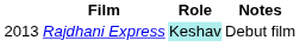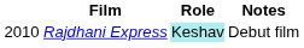Rajdhani Express | column 1: 2013 -> 2010
